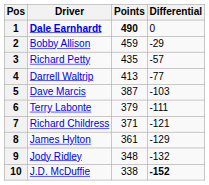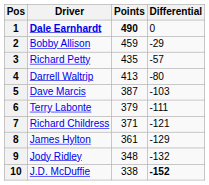4 | Differential: -77 -> -80
